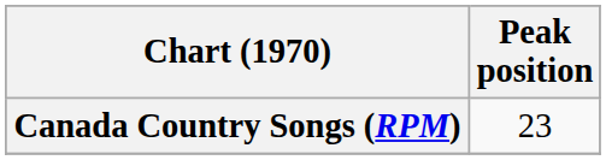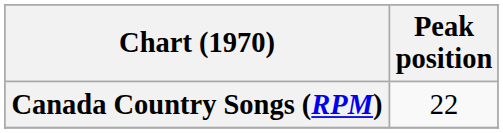Canada Country Songs (RPM) | Peak position: 23 -> 22
